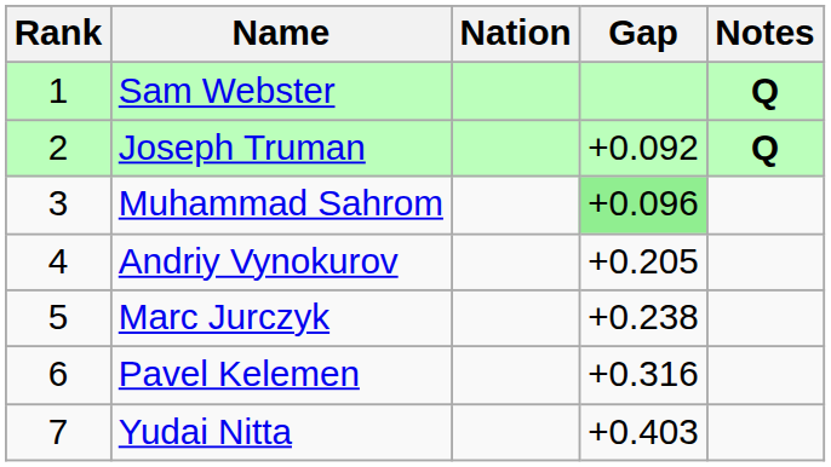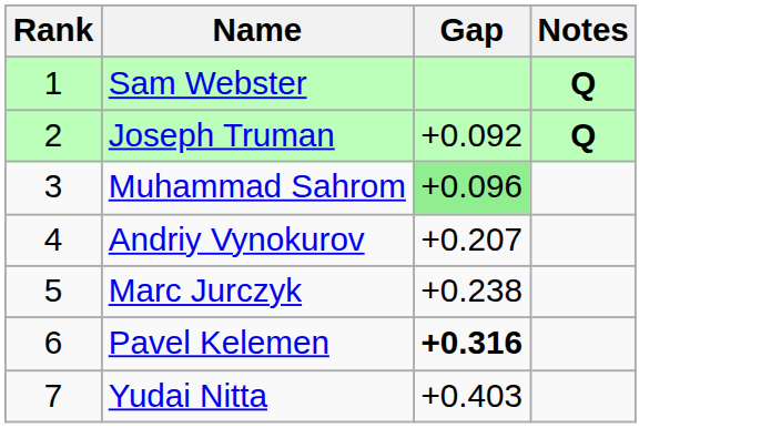- column: Nation
Andriy Vynokurov | Gap: +0.205 -> +0.207
Pavel Kelemen | Gap: normal -> bold
